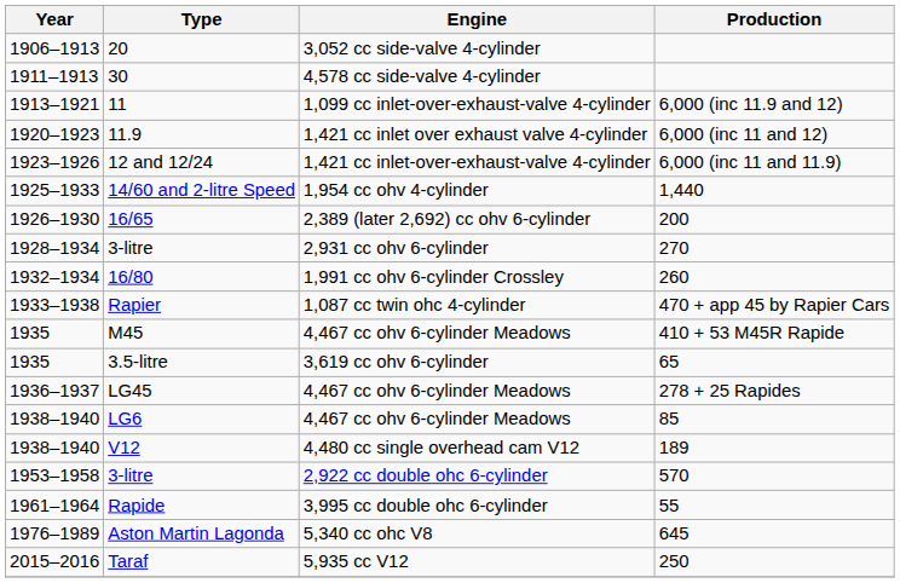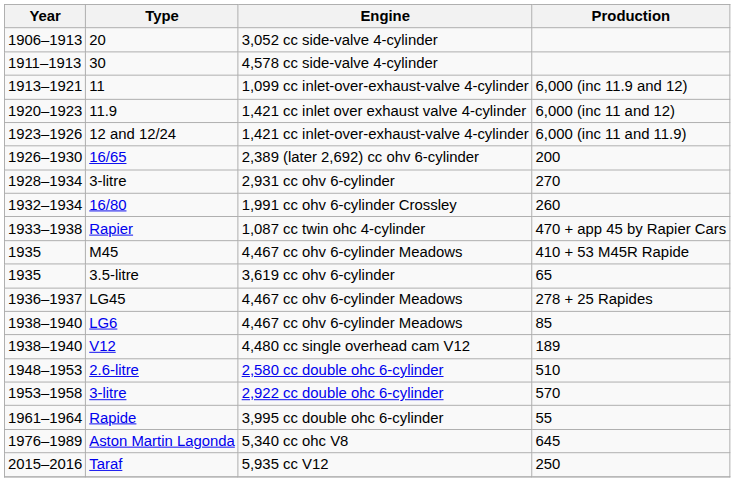- row: 1925–1933 | 14/60 and 2-litre Speed | 1,954 cc ohv 4-cylinder | 1,440
+ row: 1948–1953 | 2.6-litre | 2,580 cc double ohc 6-cylinder | 510
